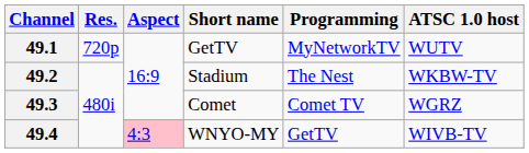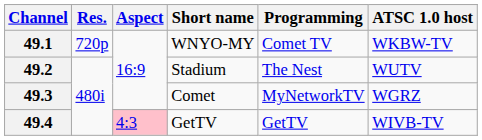49.1 | Short name: GetTV -> WNYO-MY
49.1 | Programming: MyNetworkTV -> Comet TV
49.1 | ATSC 1.0 host: WUTV -> WKBW-TV
49.2 | ATSC 1.0 host: WKBW-TV -> WUTV
49.3 | Programming: Comet TV -> MyNetworkTV
49.4 | Short name: WNYO-MY -> GetTV
